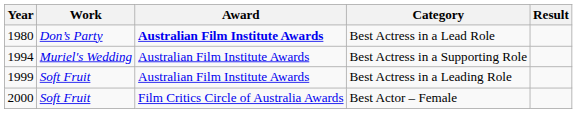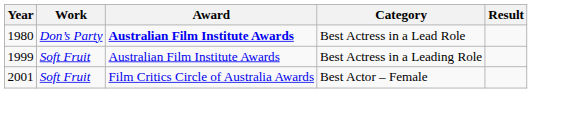- row: 1994 | Muriel's Wedding | Australian Film Institute Awards | Best Actress in a Supporting Role
Best Actor – Female | Year: 2000 -> 2001
